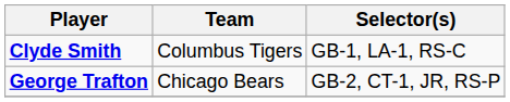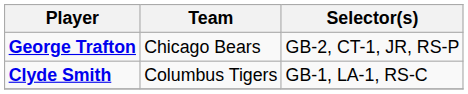rows swapped: Clyde Smith <-> George Trafton
